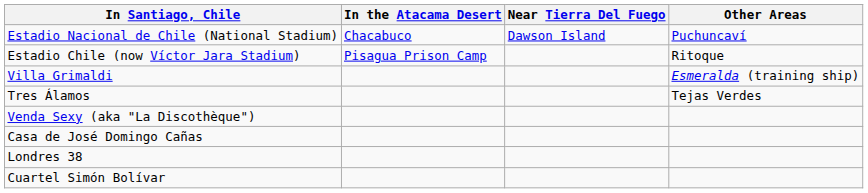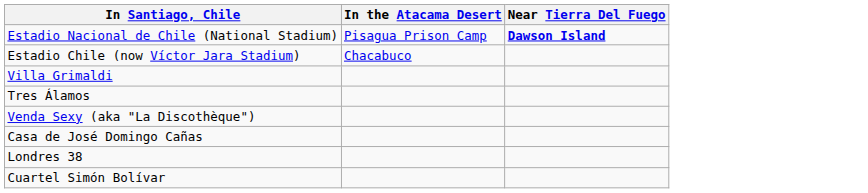- column: Other Areas | Puchuncaví | Ritoque | Esmeralda (training ship) | Tejas Verdes
Estadio Nacional de Chile (National Stadium) | In the Atacama Desert: Chacabuco -> Pisagua Prison Camp
Estadio Nacional de Chile (National Stadium) | Near Tierra Del Fuego: normal -> bold
Estadio Chile (now Víctor Jara Stadium) | In the Atacama Desert: Pisagua Prison Camp -> Chacabuco
